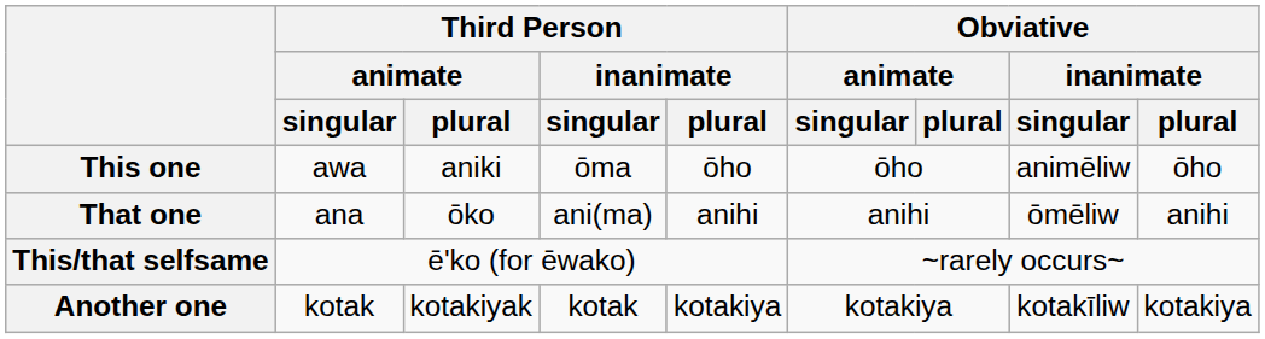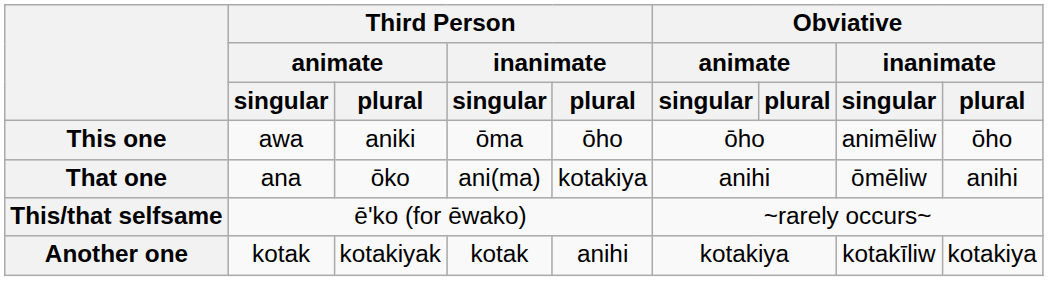That one | Third Person / inanimate / plural: anihi -> kotakiya
Another one | Third Person / inanimate / plural: kotakiya -> anihi
